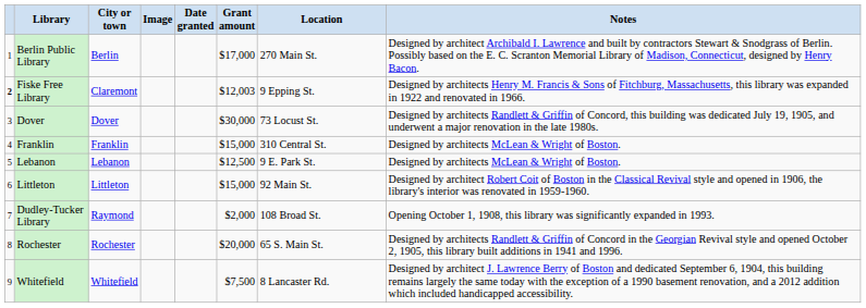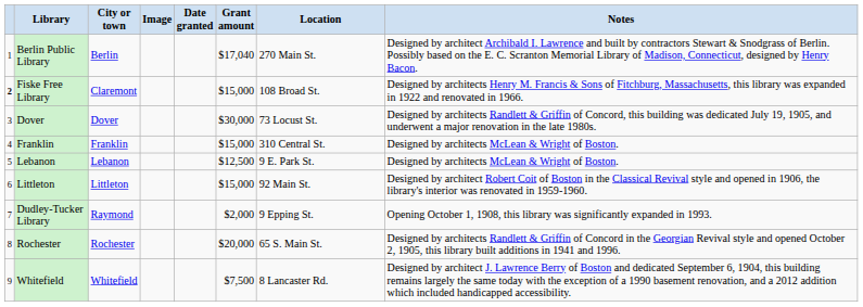Berlin Public Library | Grant amount: $17,000 -> $17,040
Fiske Free Library | Grant amount: $12,003 -> $15,000
Fiske Free Library | Location: 9 Epping St. -> 108 Broad St.
Dudley-Tucker Library | Location: 108 Broad St. -> 9 Epping St.
